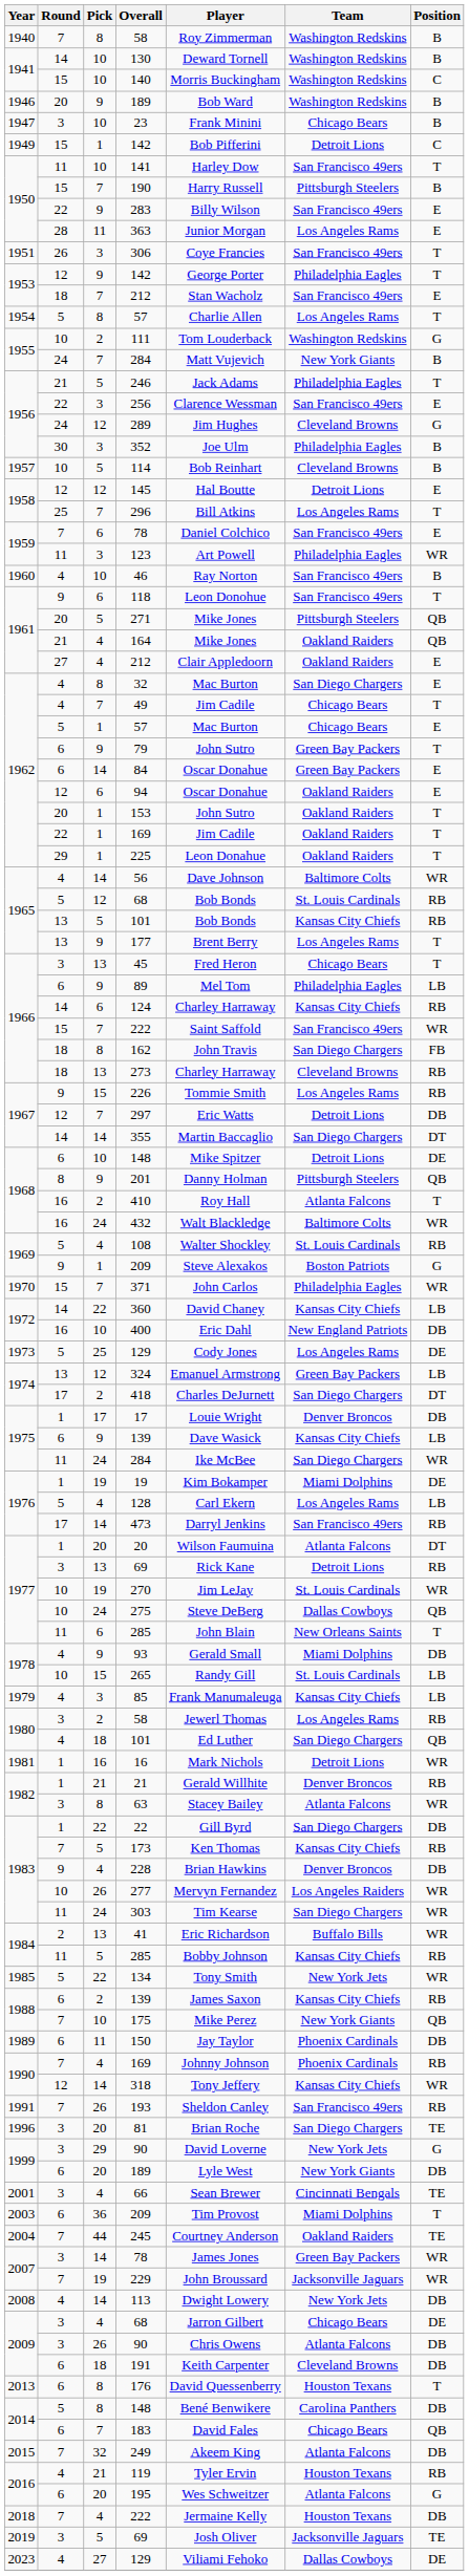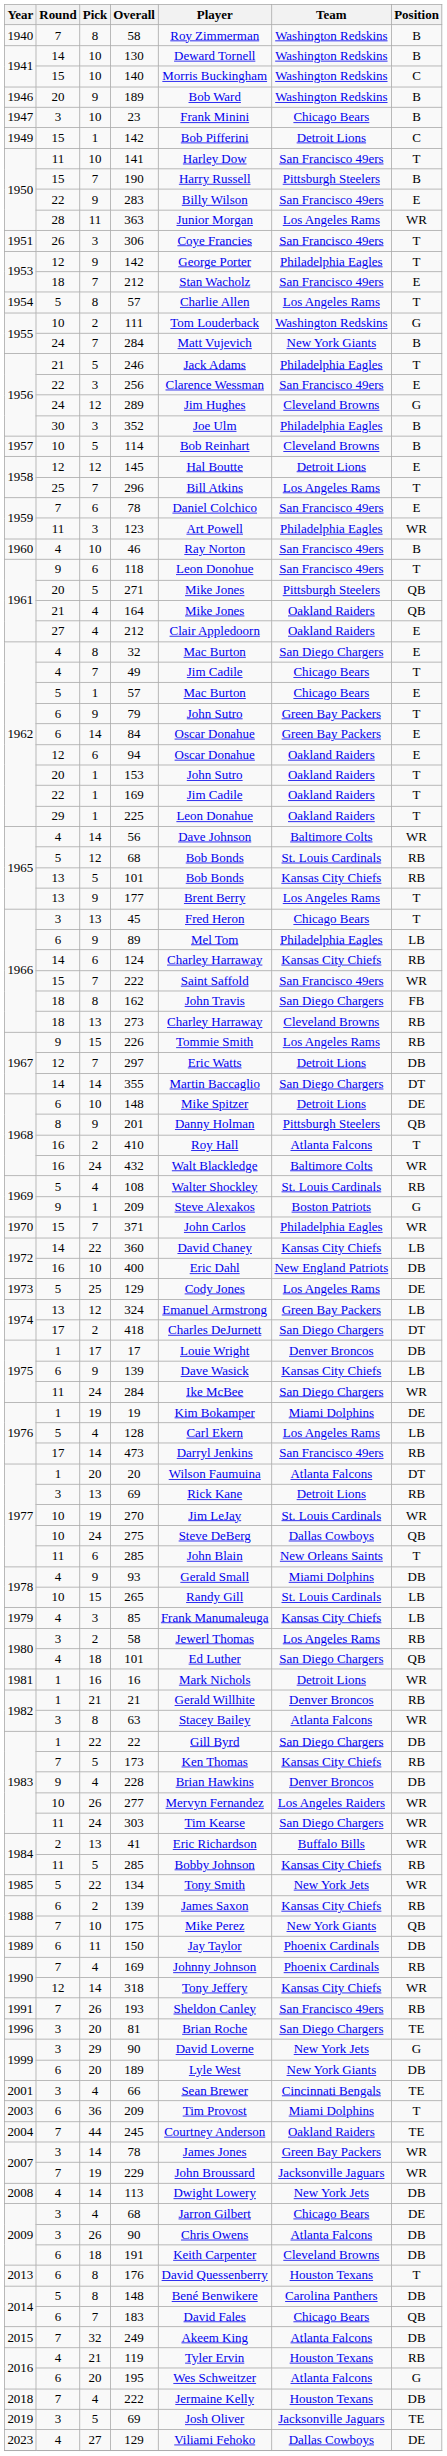363 | Position: E -> WR
